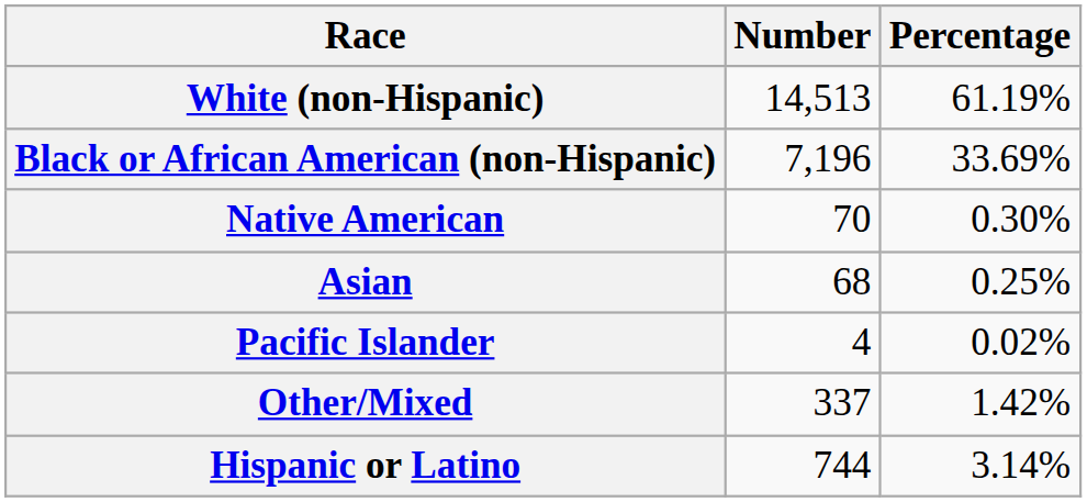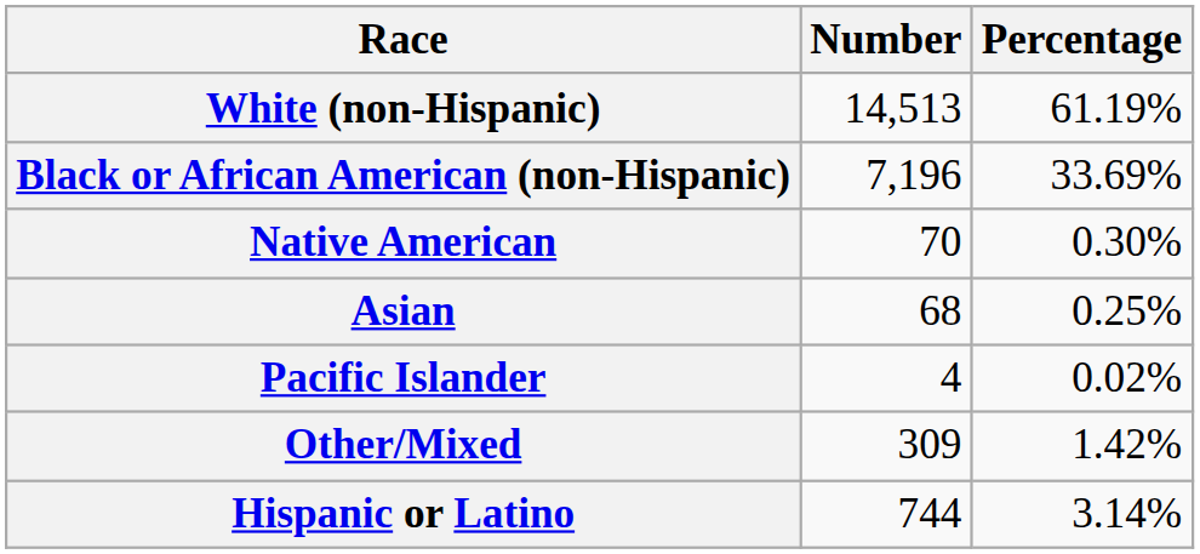Other/Mixed | Number: 337 -> 309
